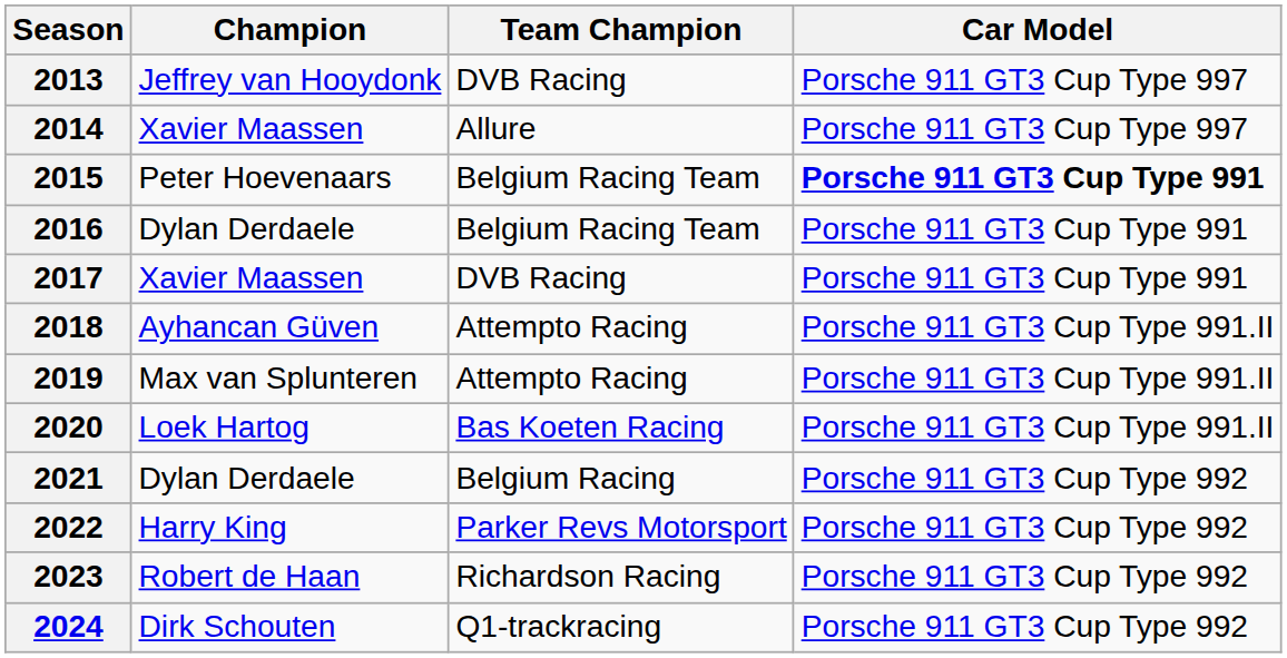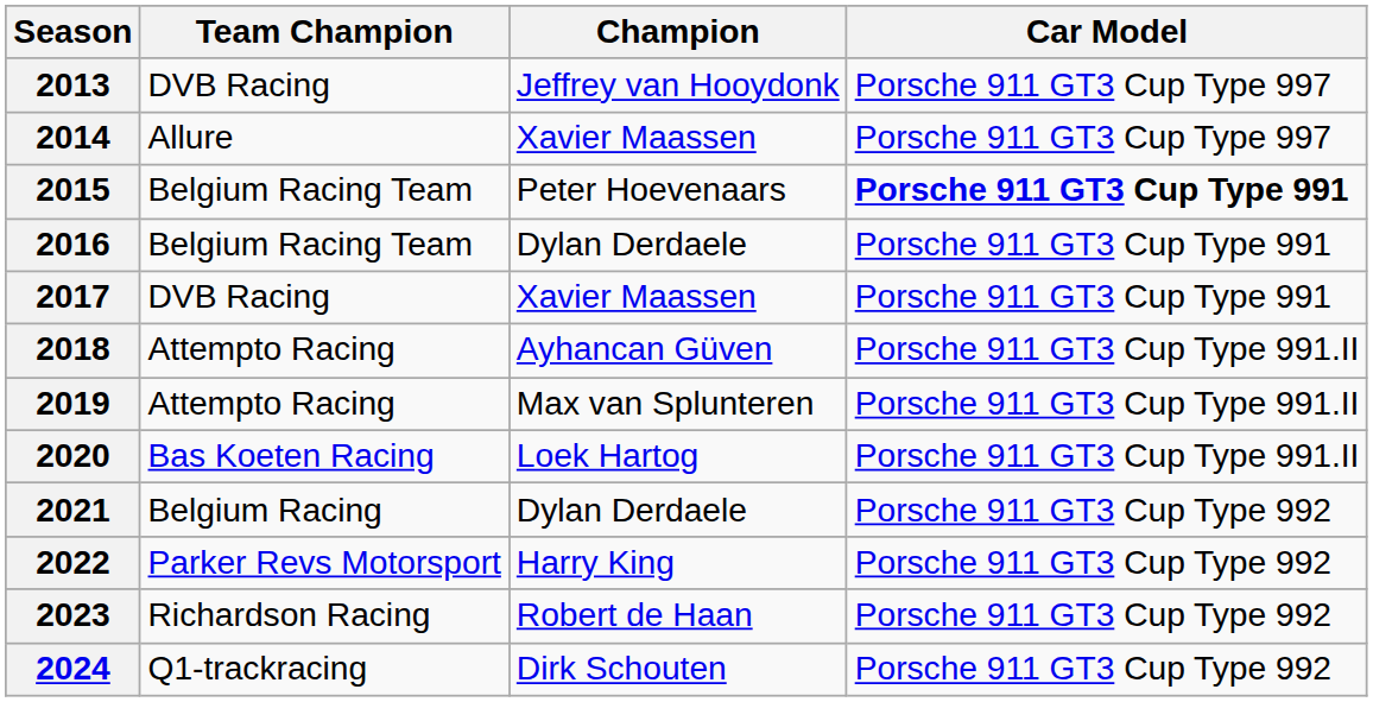columns swapped: Champion <-> Team Champion
